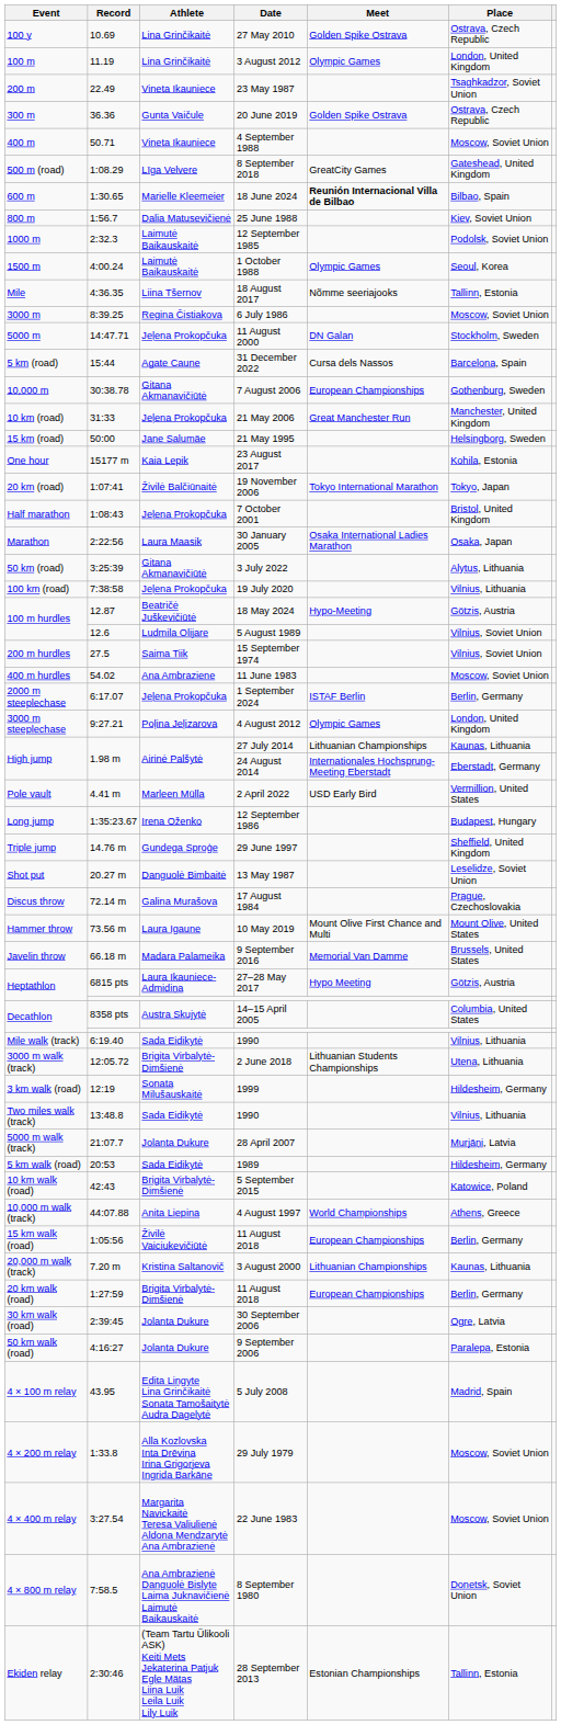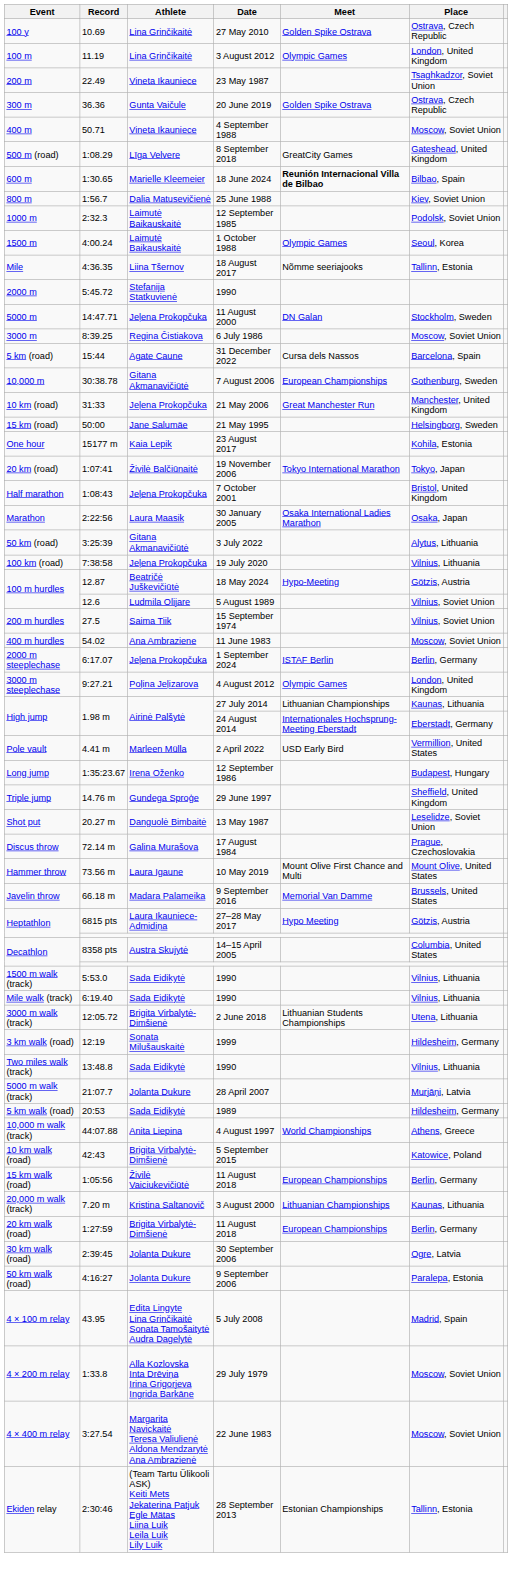+ row: 2000 m | 5:45.72 | Stefanija Statkuvienė | 1990
rows swapped: 3000 m <-> 5000 m
+ row: 1500 m walk (track) | 5:53.0 | Sada Eidikytė | 1990 | Vilnius, Lithuania
rows swapped: 10,000 m walk (track) <-> 10 km walk (road)
- row: 4 × 800 m relay | 7:58.5 | Ana Ambrazienė Danguolė Bislyte Laima Juknavičienė Laimutė Baikauskaitė | 8 September 1980 | Donetsk, Soviet Union
